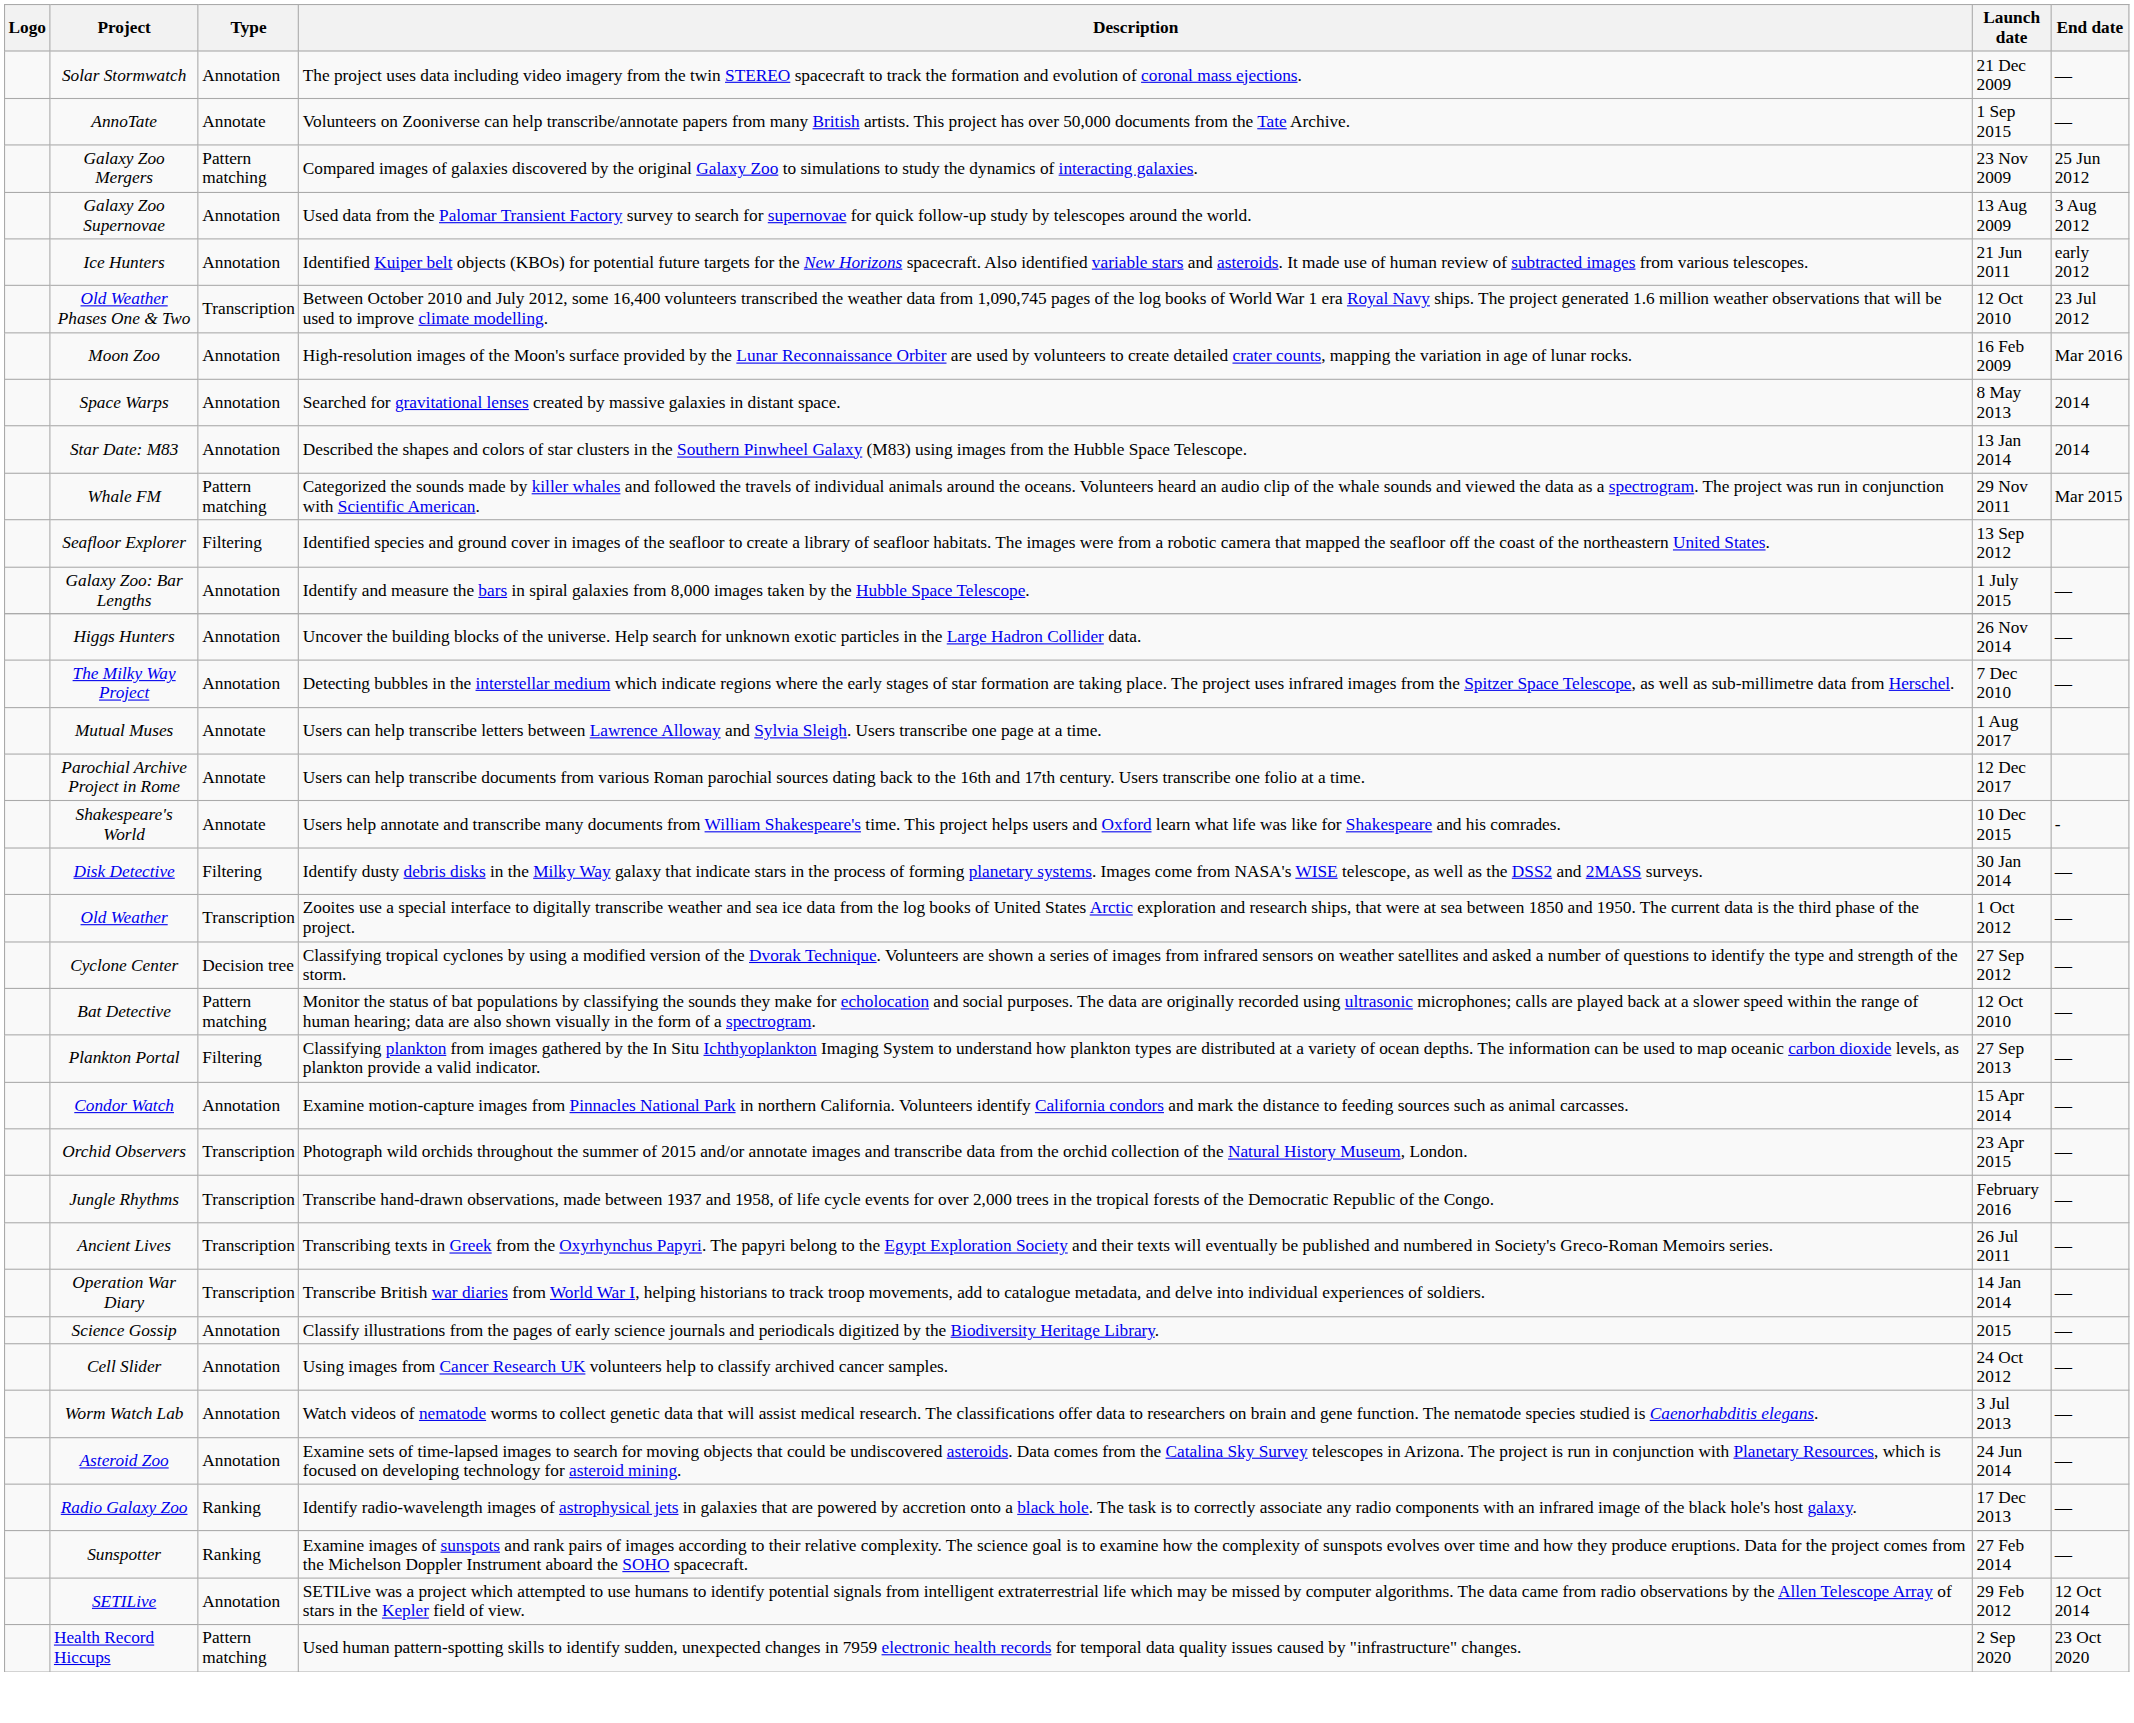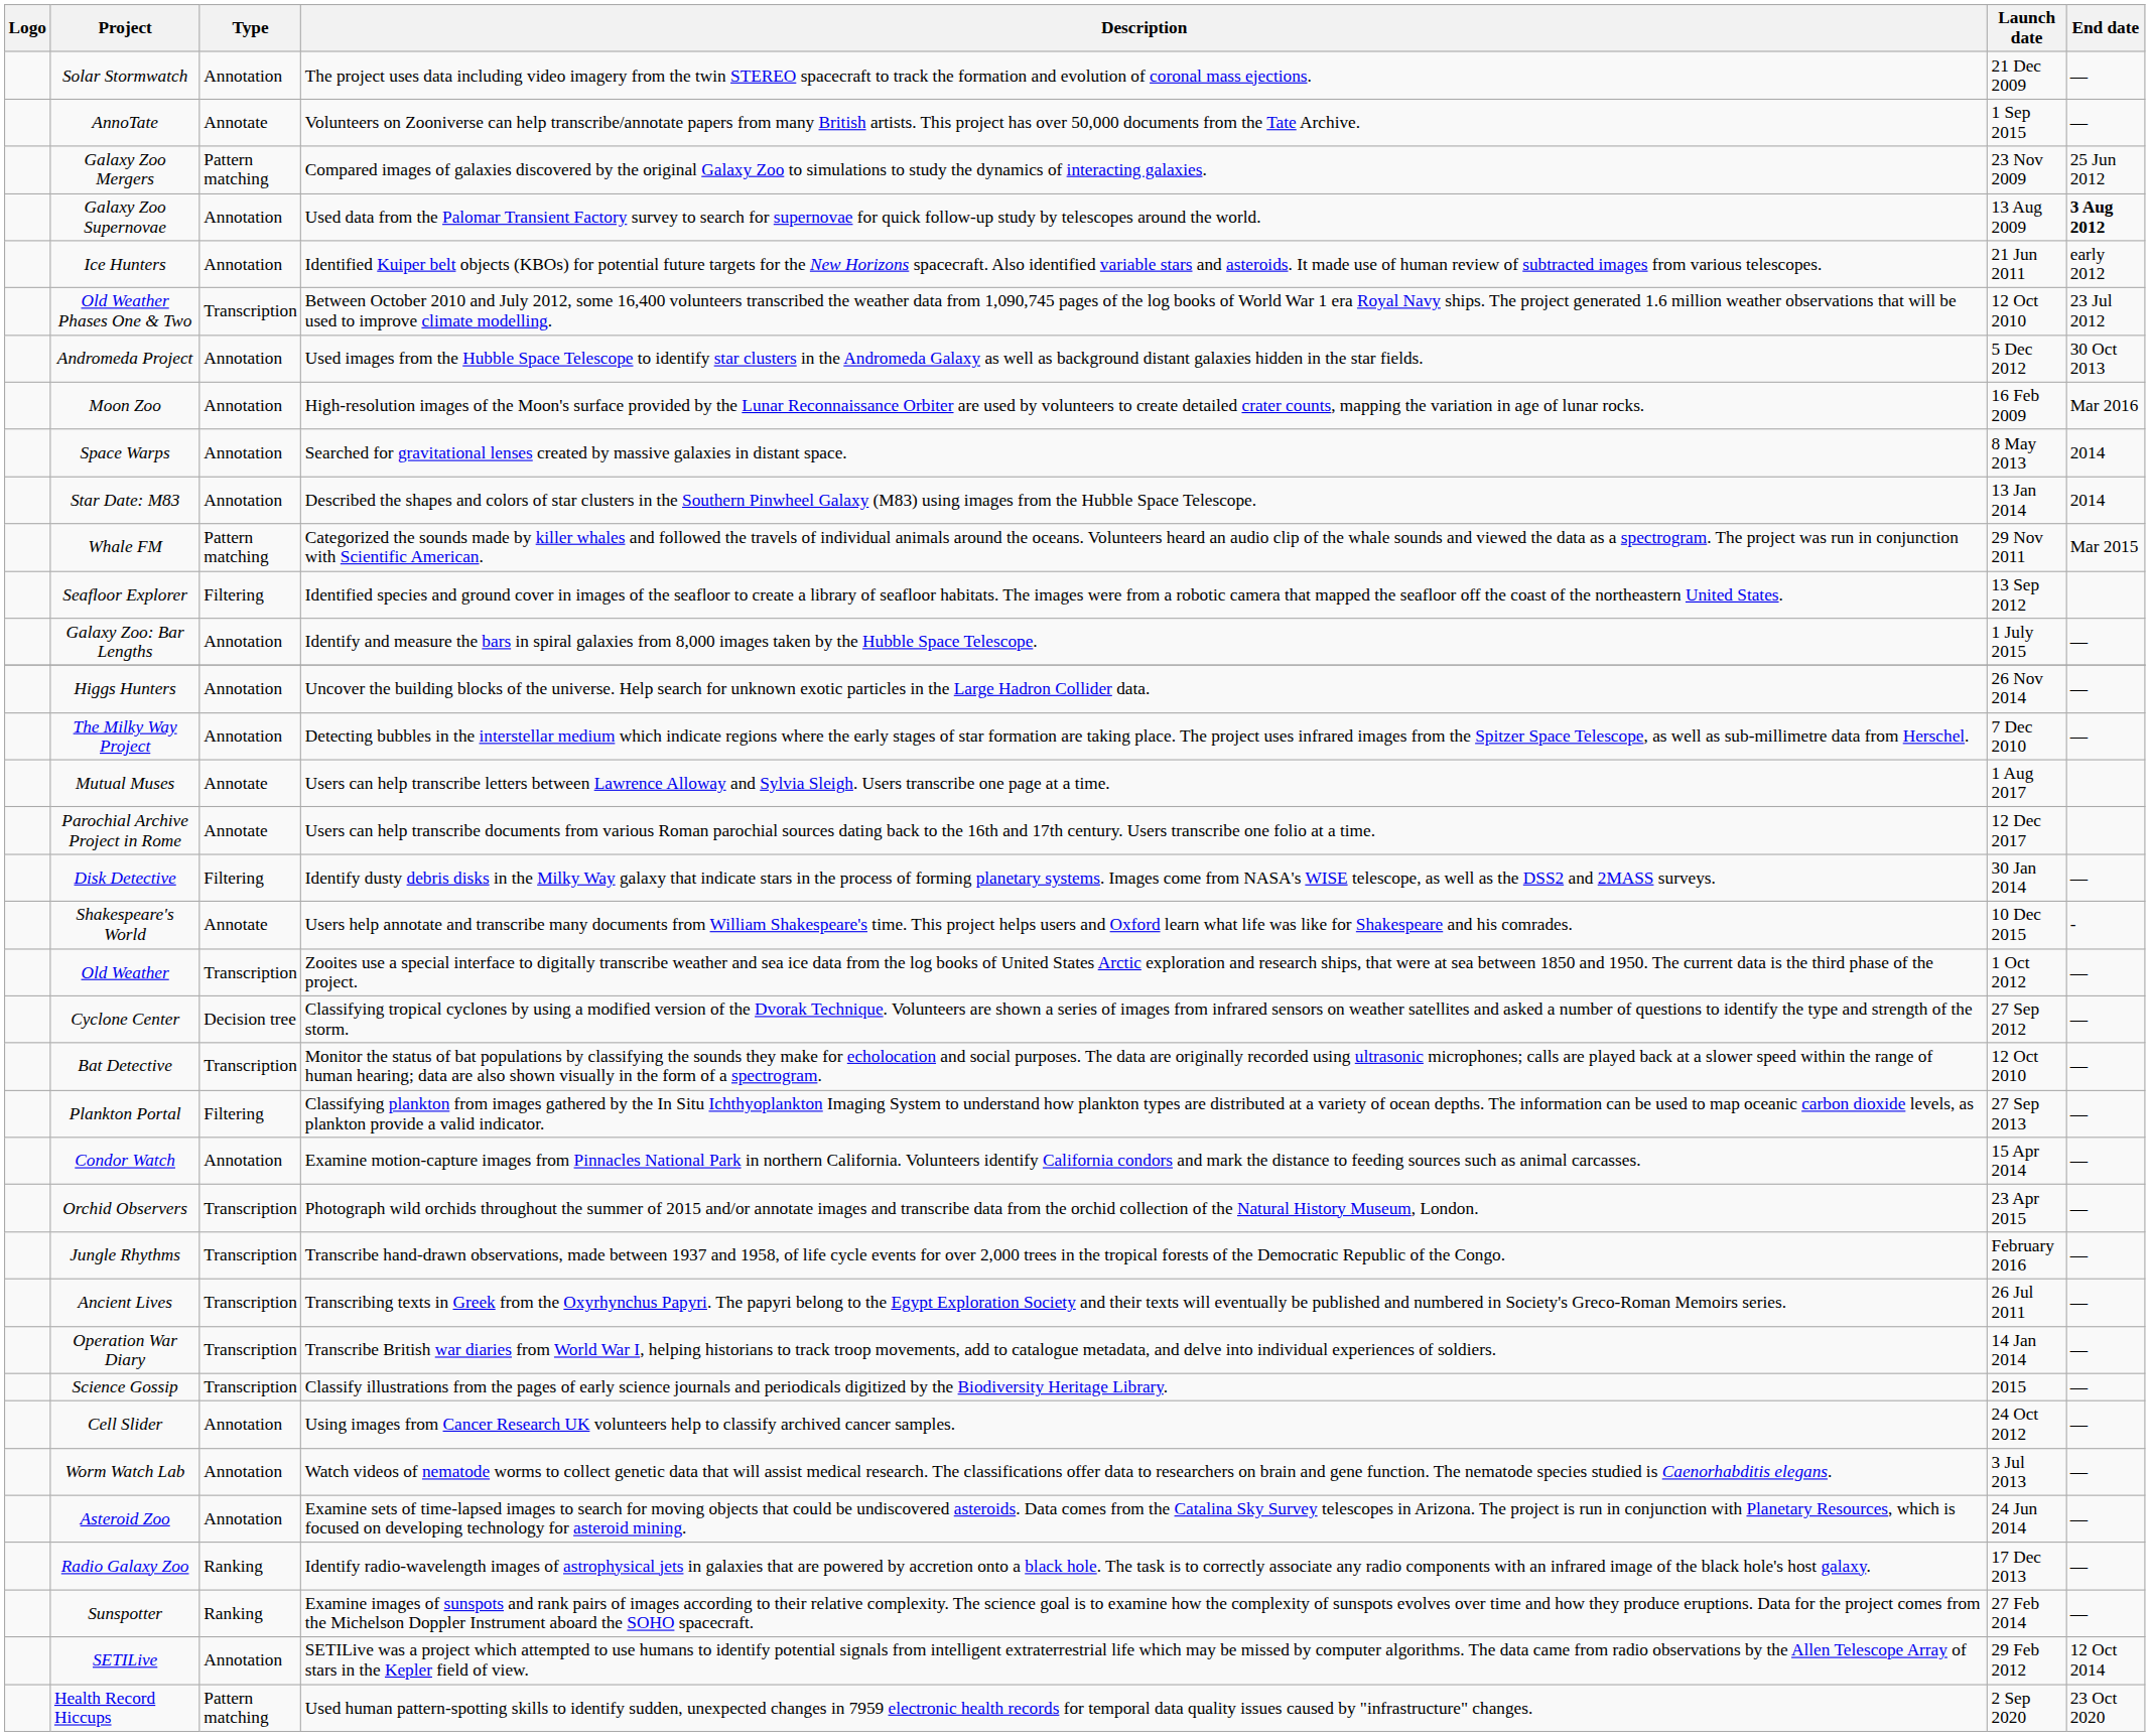Galaxy Zoo Supernovae | End date: normal -> bold
+ row: Andromeda Project | Annotation | Used images from the Hubble Space Telescope to identify star clusters in the Andromeda Galaxy as well as background distant galaxies hidden in the star fields. | 5 Dec 2012 | 30 Oct 2013
rows swapped: Shakespeare's World <-> Disk Detective
Bat Detective | Type: Pattern matching -> Transcription
Science Gossip | Type: Annotation -> Transcription
